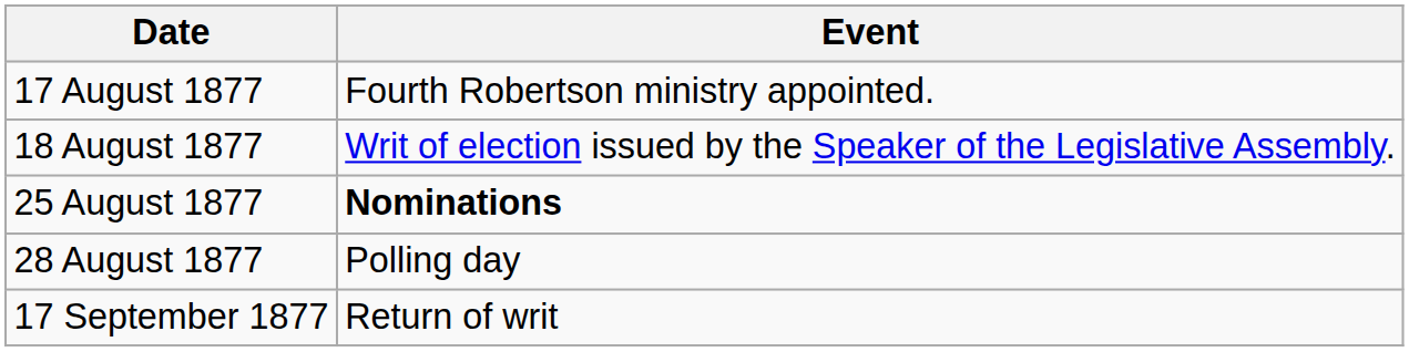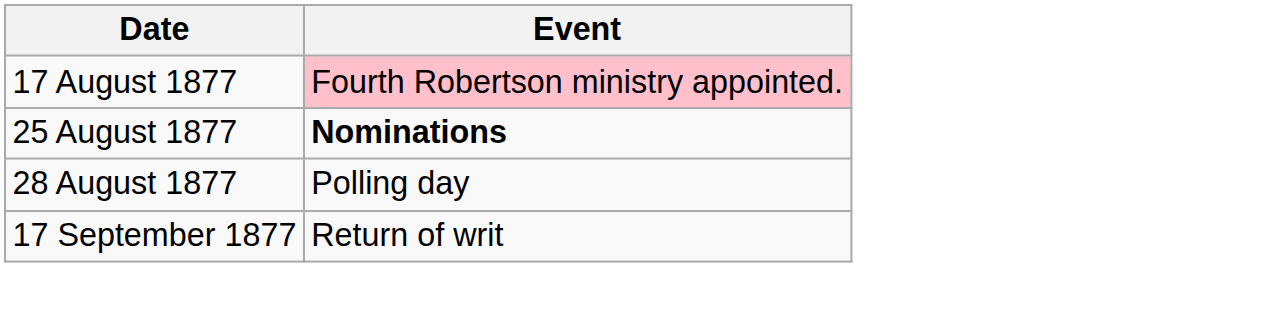17 August 1877 | Event: no background -> pink background
- row: 18 August 1877 | Writ of election issued by the Speaker of the Legislative Assembly.
